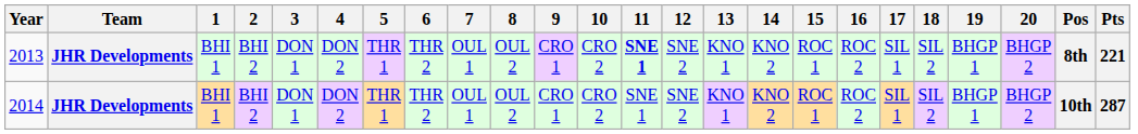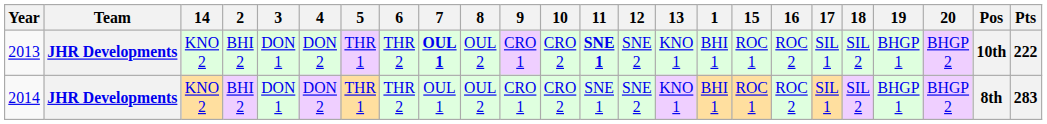columns swapped: 1 <-> 14
2013 | 7: normal -> bold
2013 | Pos: 8th -> 10th
2013 | Pts: 221 -> 222
2014 | Pos: 10th -> 8th
2014 | Pts: 287 -> 283
